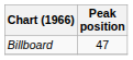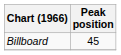Billboard | Peak position: 47 -> 45
